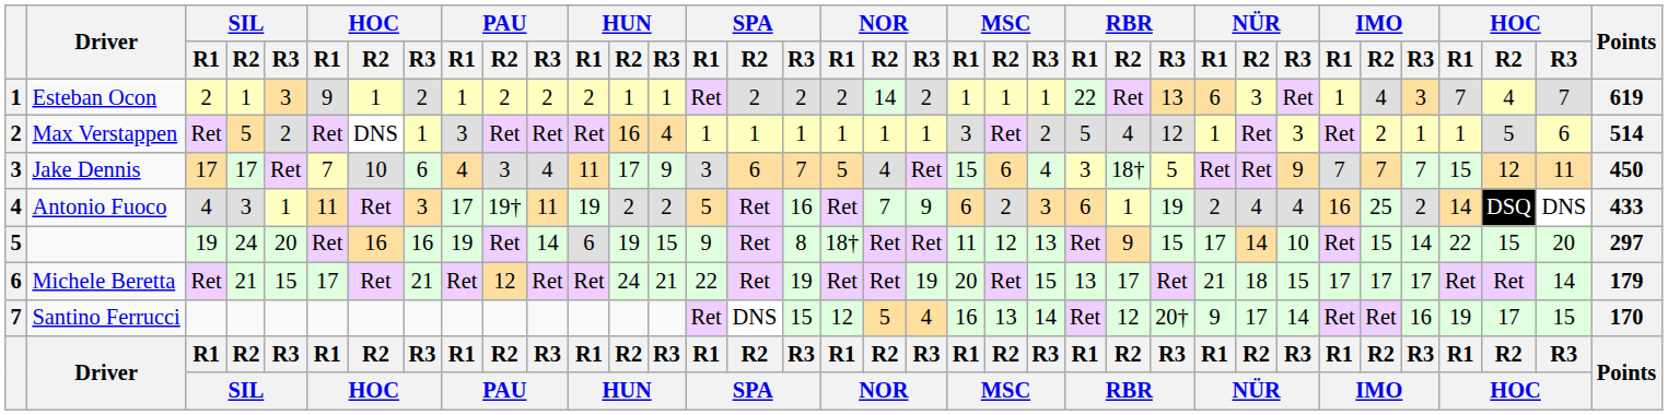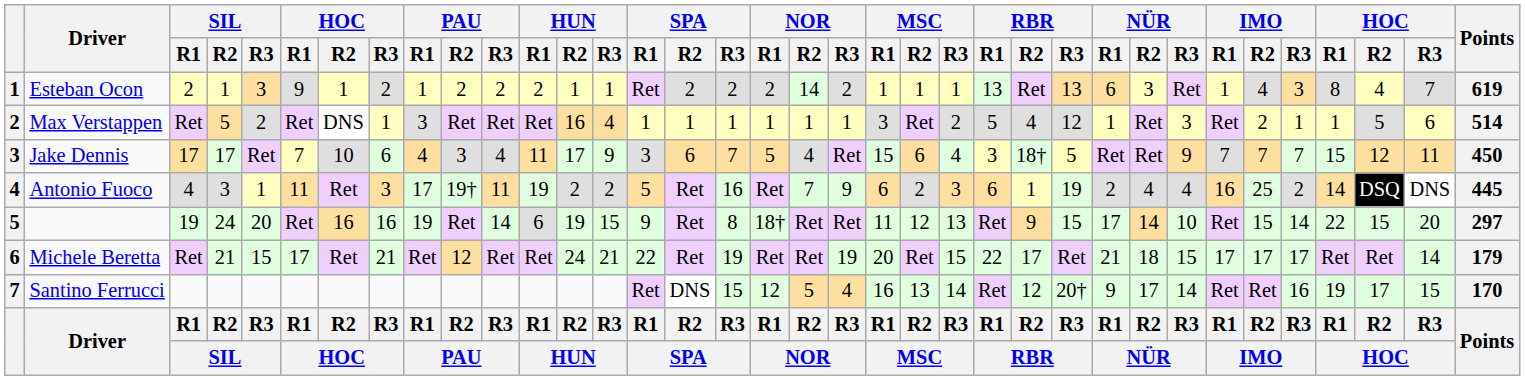Esteban Ocon | RBR / R1: 22 -> 13
Esteban Ocon | column 33: 7 -> 8
Antonio Fuoco | Points: 433 -> 445
Michele Beretta | RBR / R1: 13 -> 22
